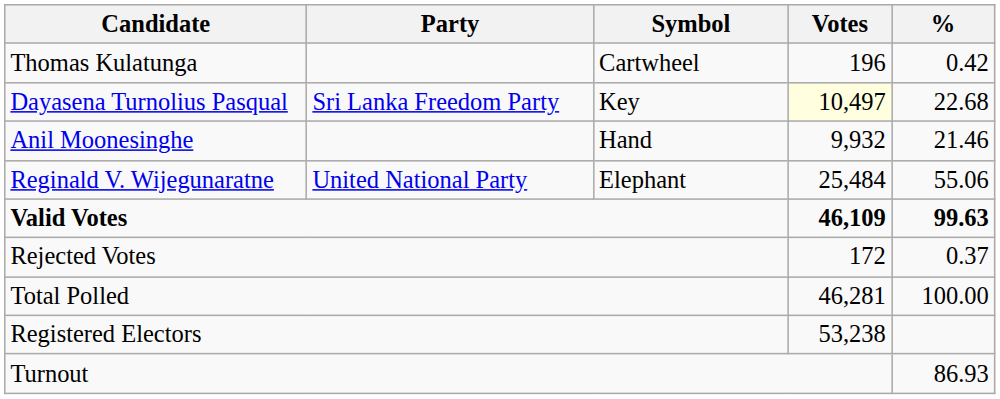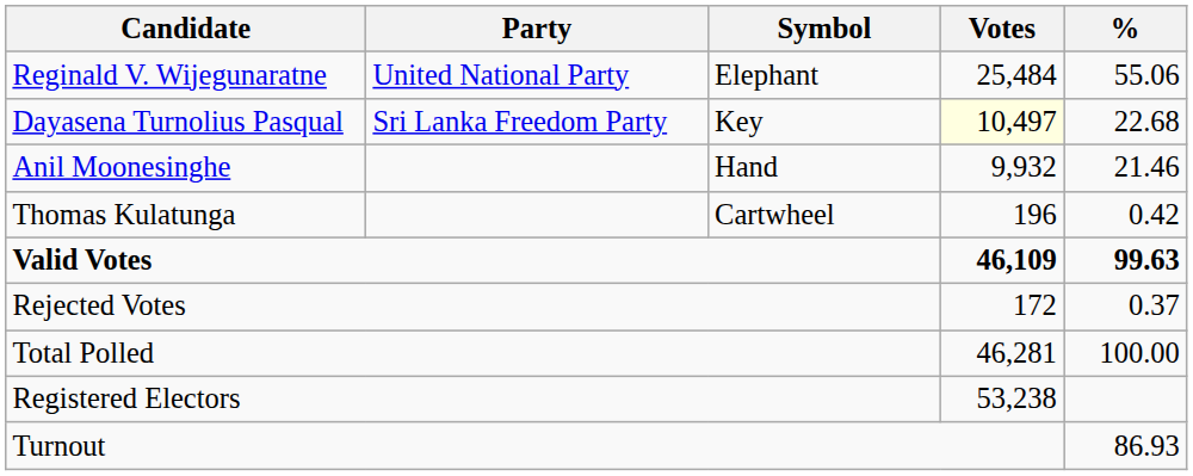rows swapped: Reginald V. Wijegunaratne <-> Thomas Kulatunga
